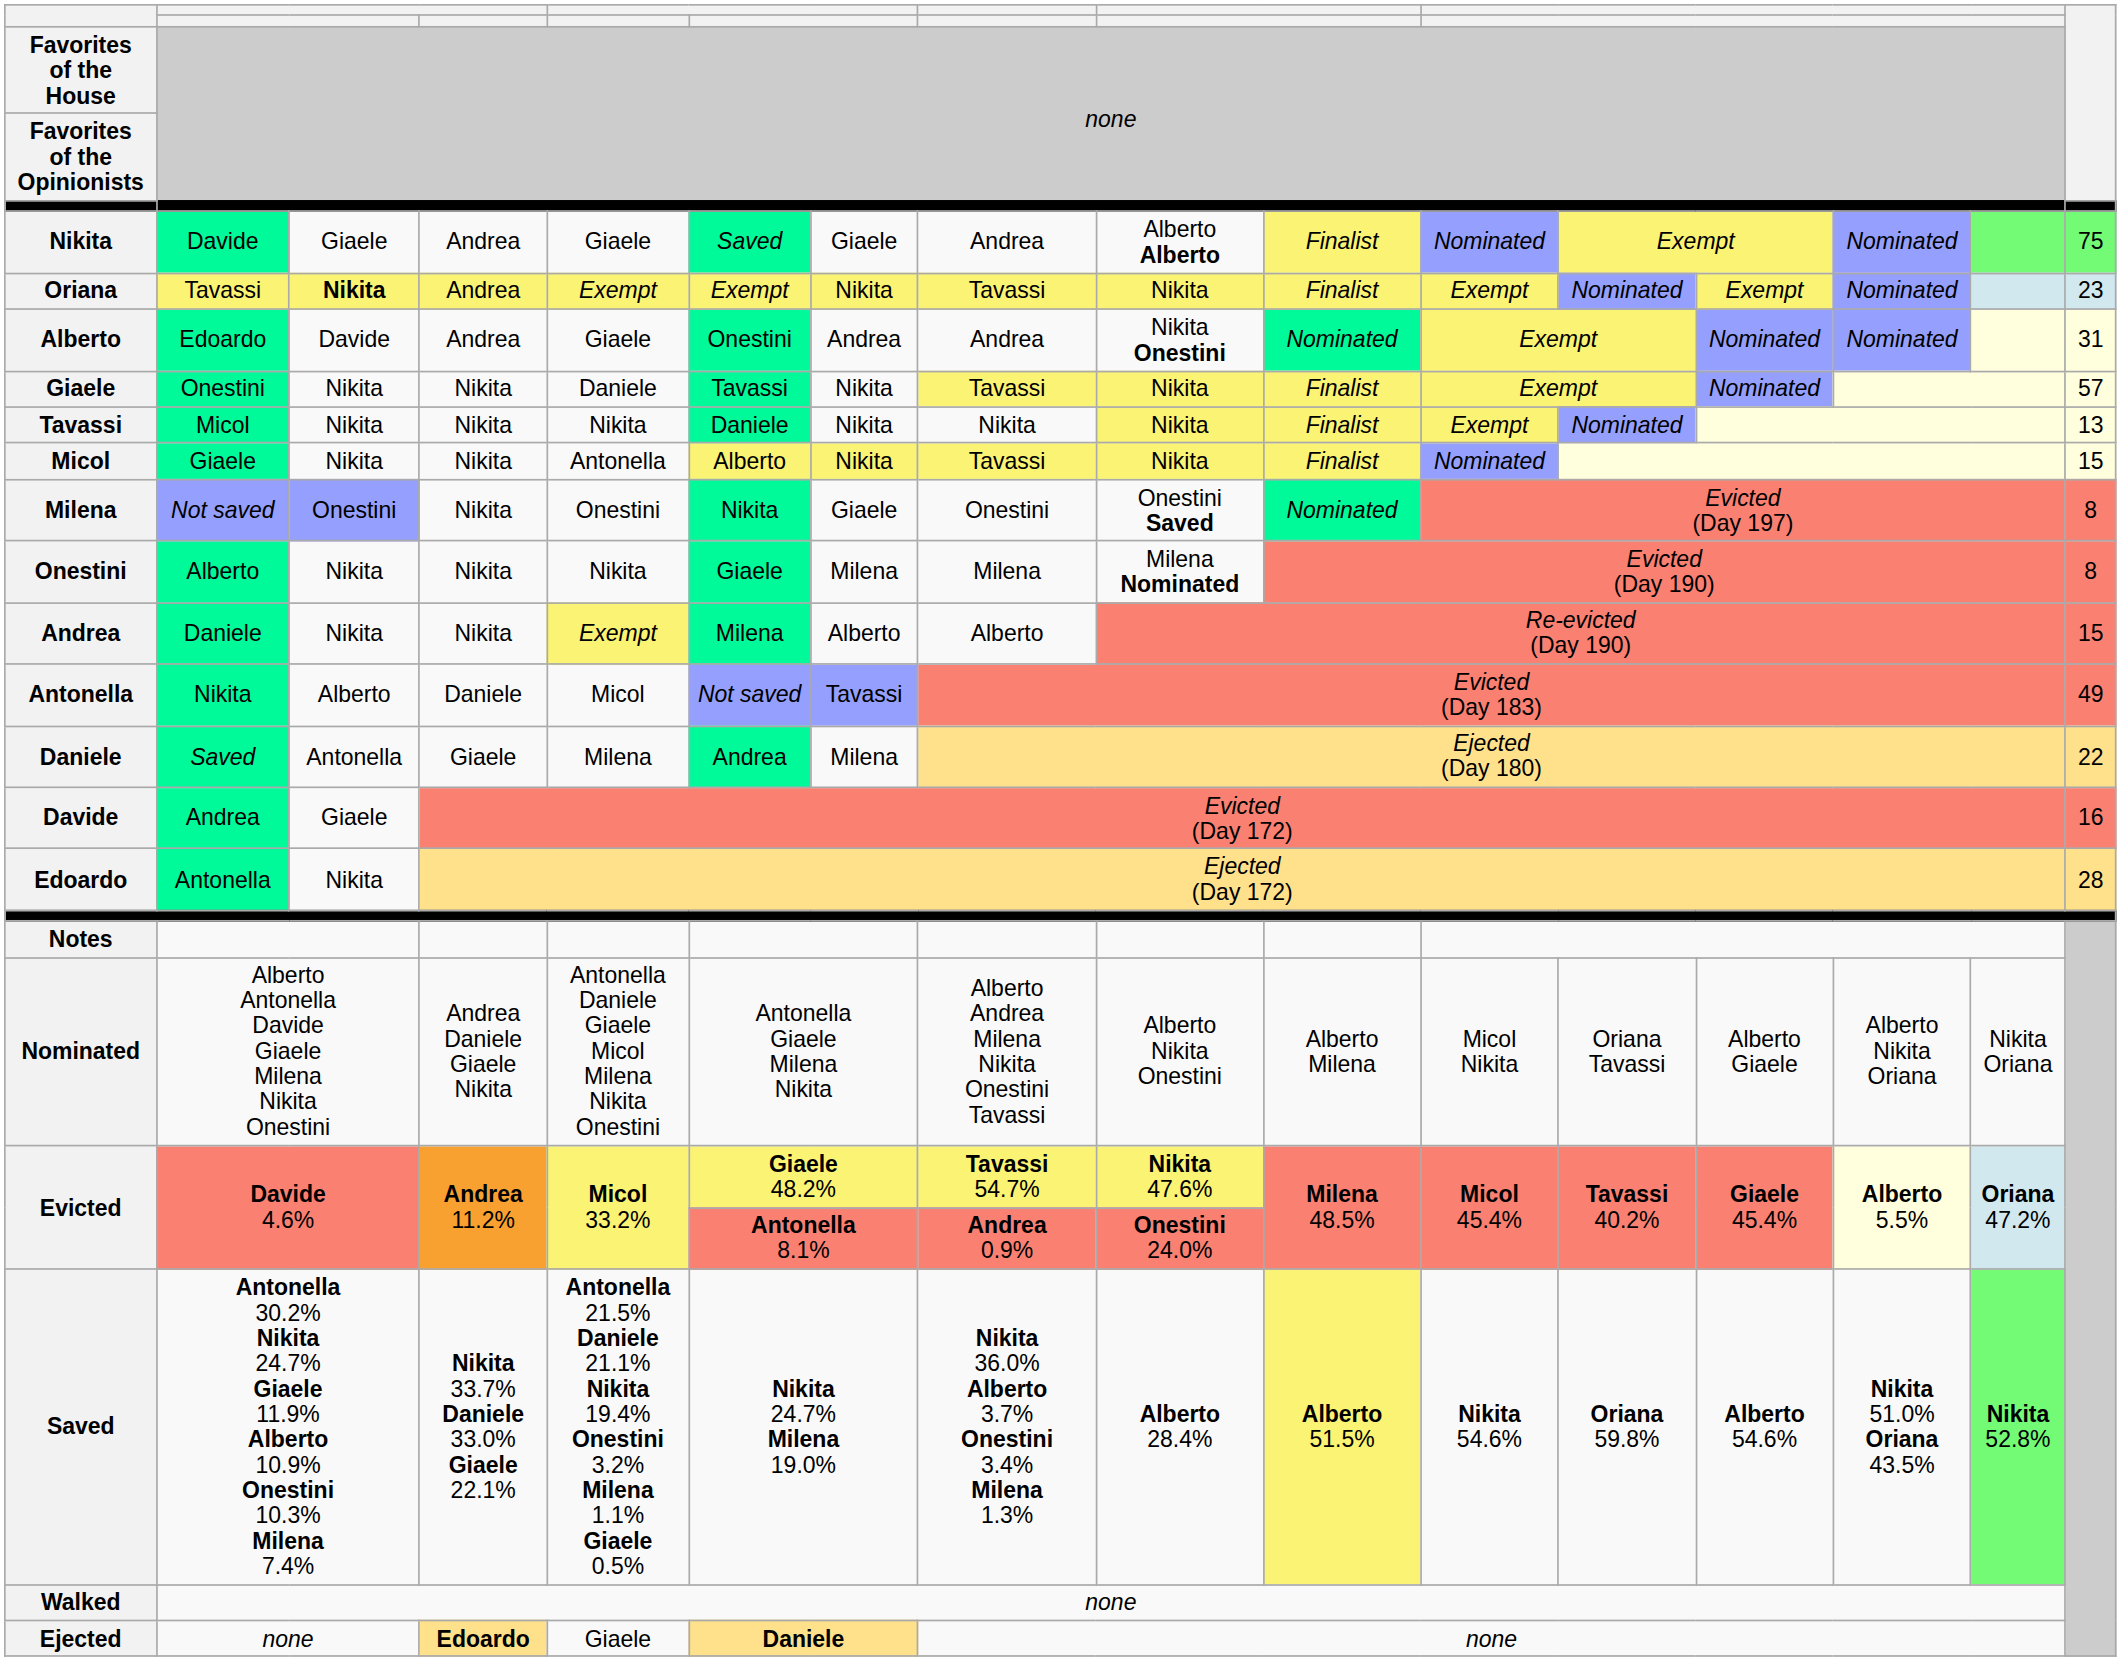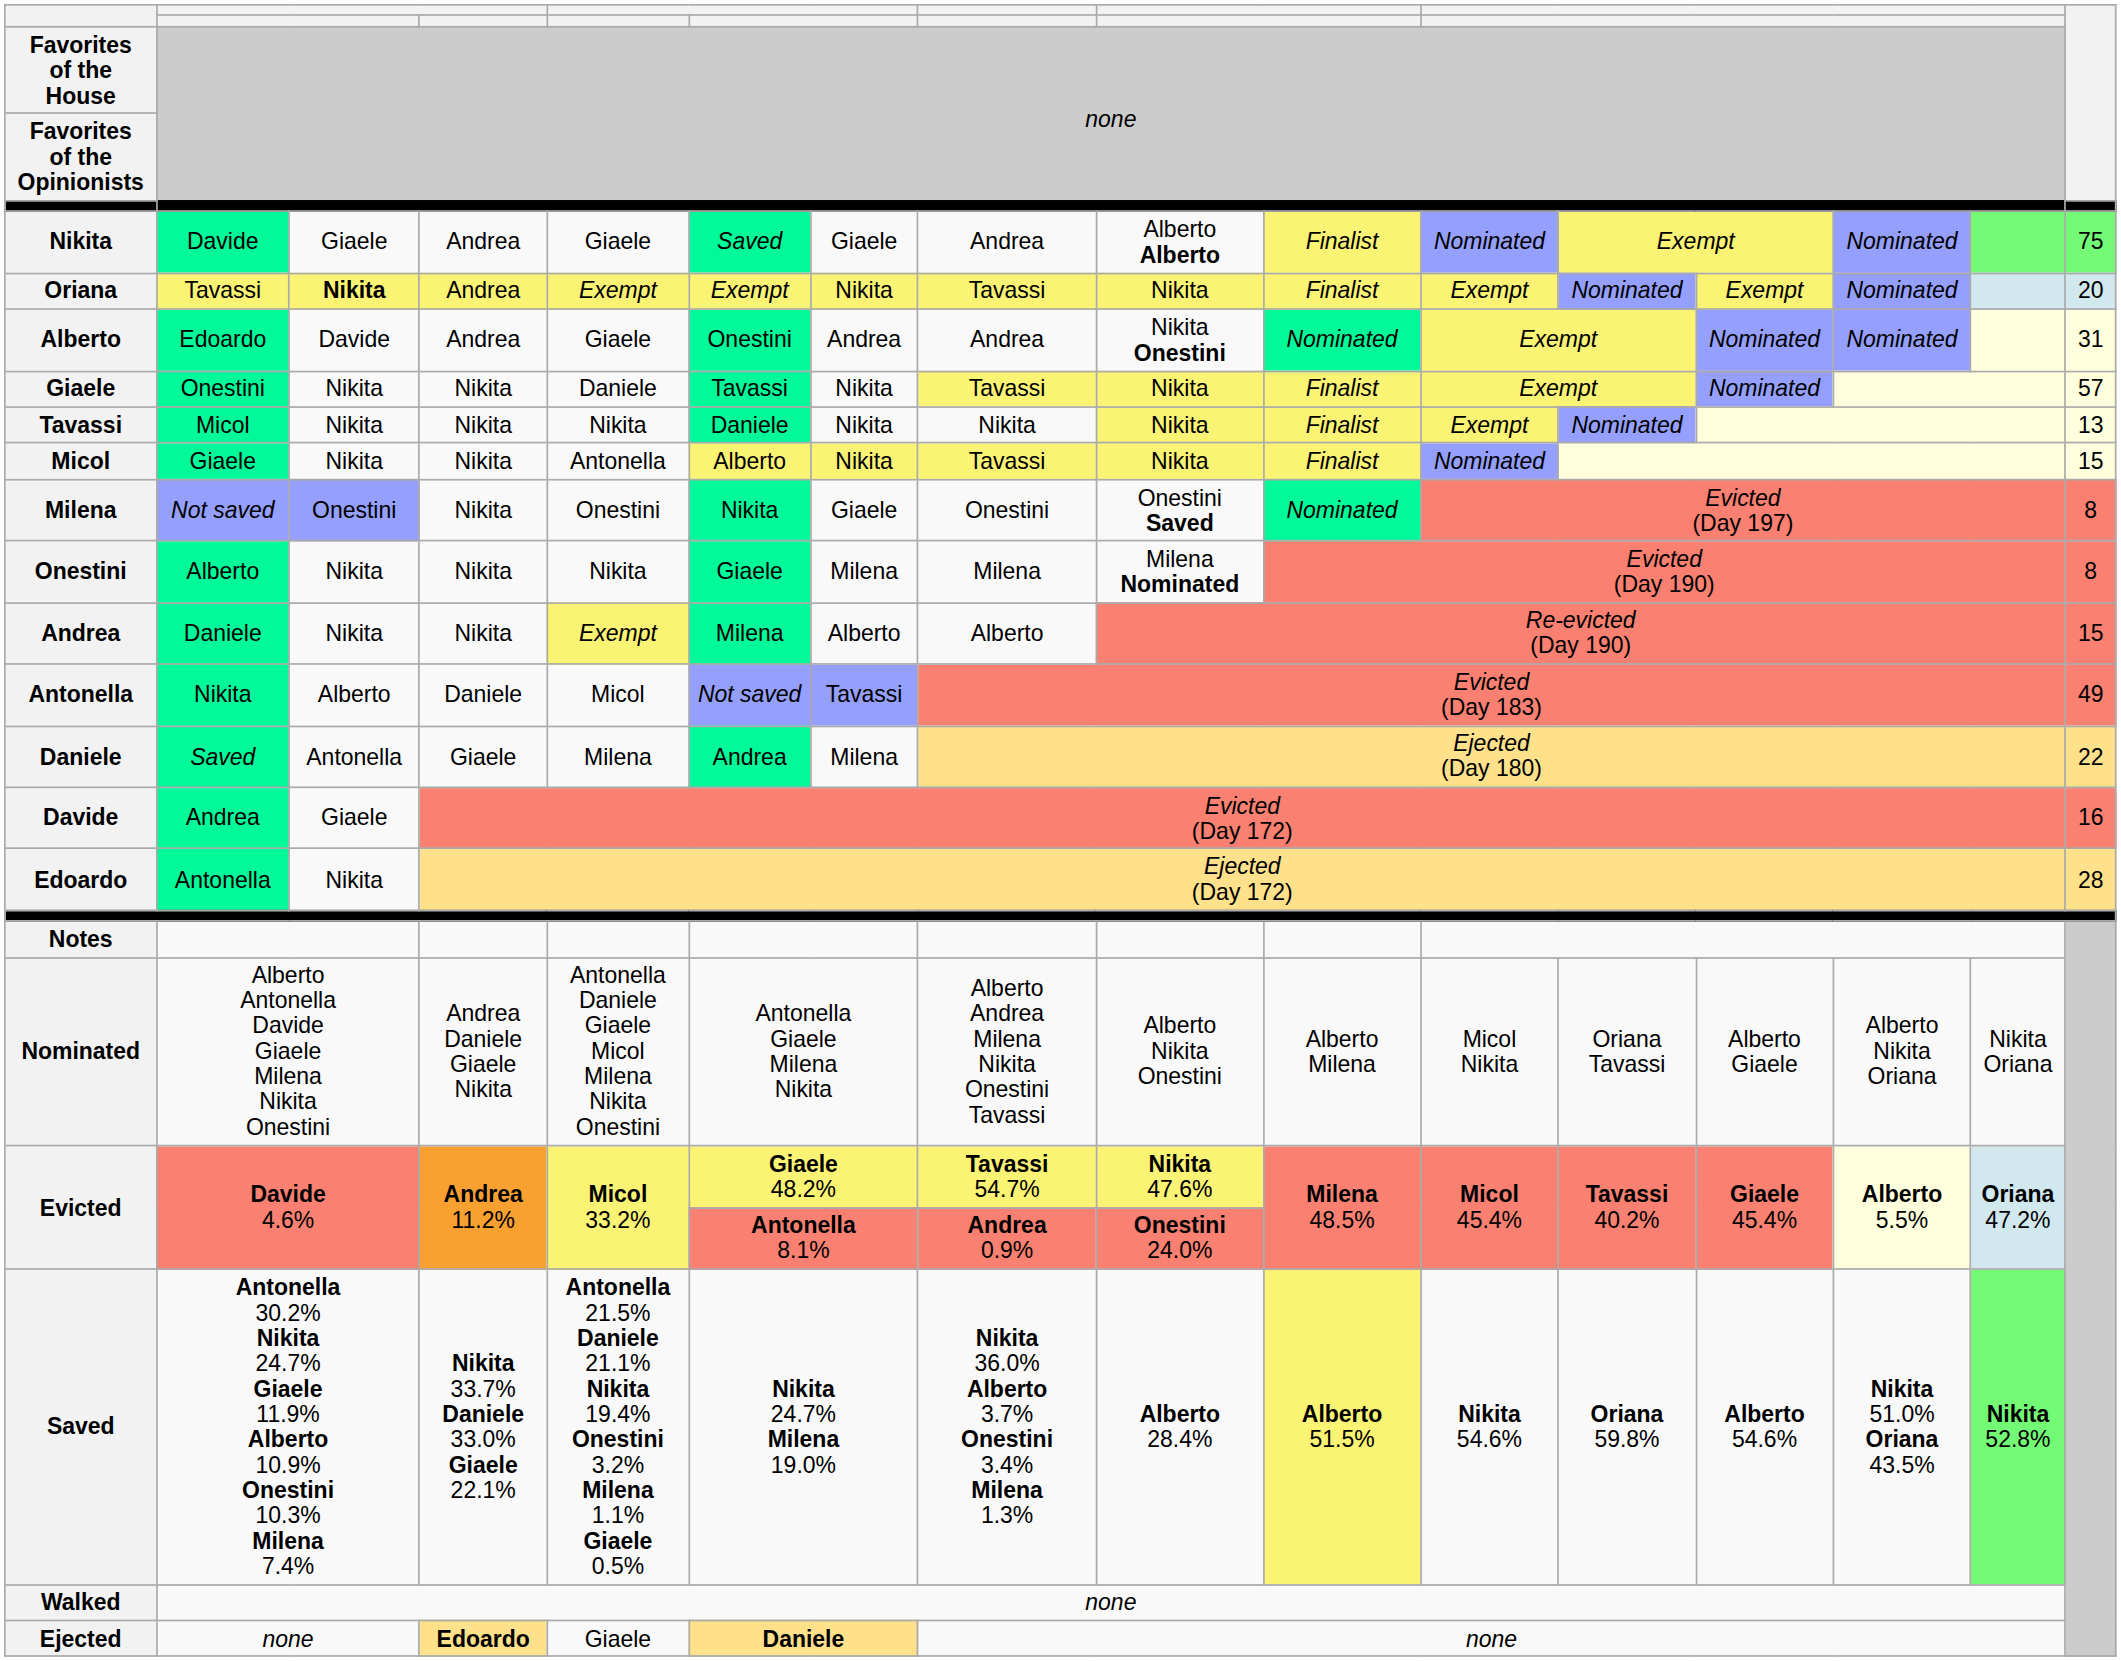Oriana | column 16: 23 -> 20
